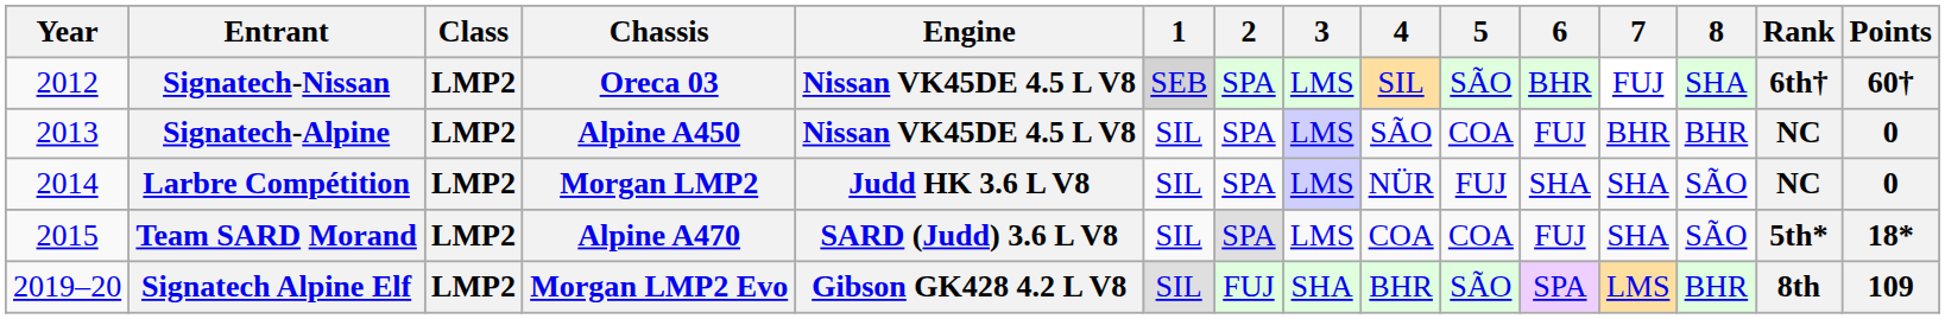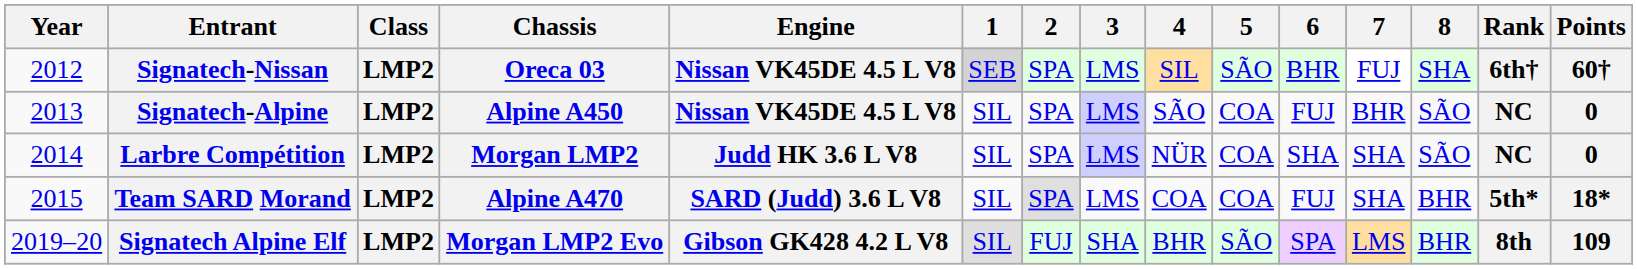Signatech-Alpine | 8: BHR -> SÃO
Larbre Compétition | 5: FUJ -> COA
Team SARD Morand | 8: SÃO -> BHR
